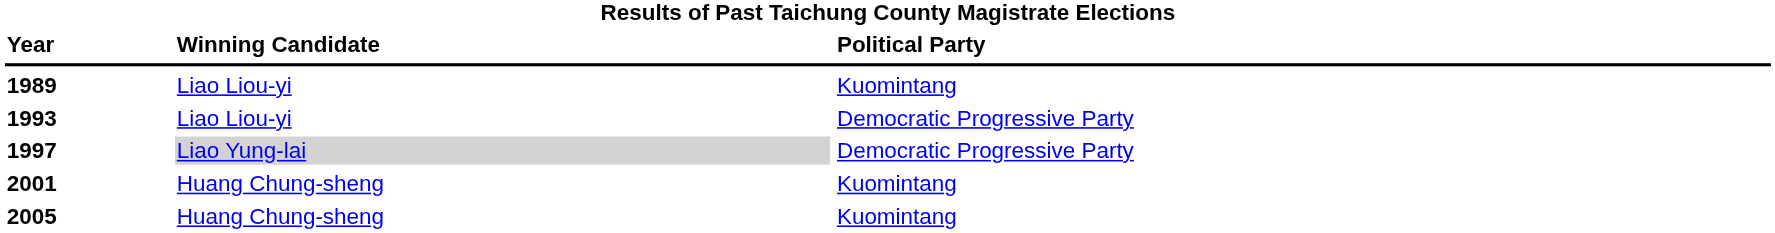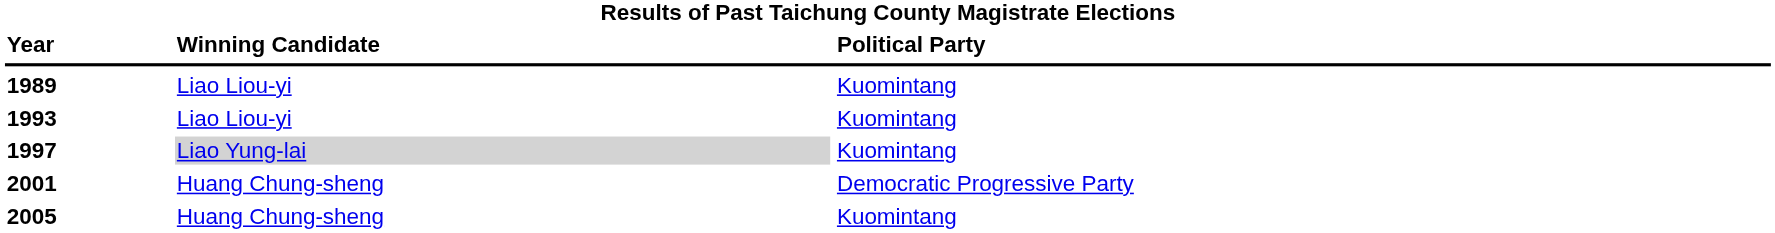1993 | column 3: Democratic Progressive Party -> Kuomintang
1997 | column 3: Democratic Progressive Party -> Kuomintang
2001 | column 3: Kuomintang -> Democratic Progressive Party
